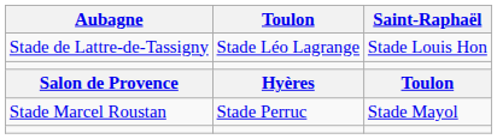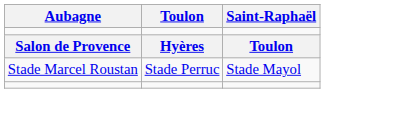- row: Stade de Lattre-de-Tassigny | Stade Léo Lagrange | Stade Louis Hon
